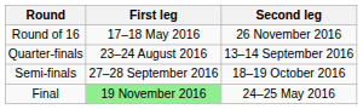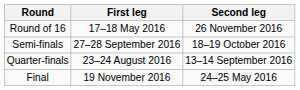rows swapped: Quarter-finals <-> Semi-finals
Final | First leg: lightgreen background -> no background
